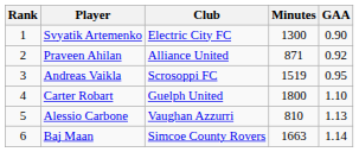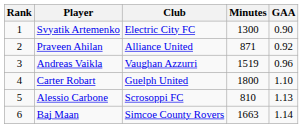Andreas Vaikla | Club: Scrosoppi FC -> Vaughan Azzurri
Andreas Vaikla | GAA: 0.95 -> 0.96
Alessio Carbone | Club: Vaughan Azzurri -> Scrosoppi FC
